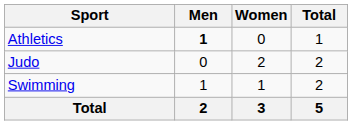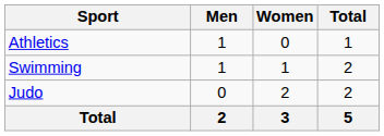Athletics | Men: bold -> normal
rows swapped: Judo <-> Swimming
